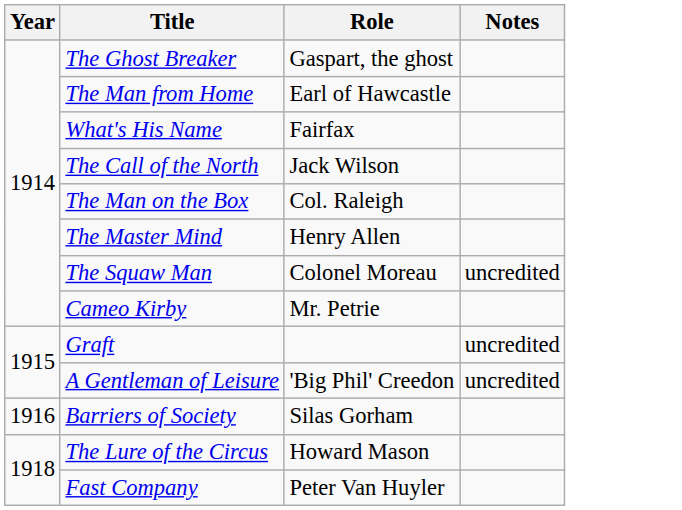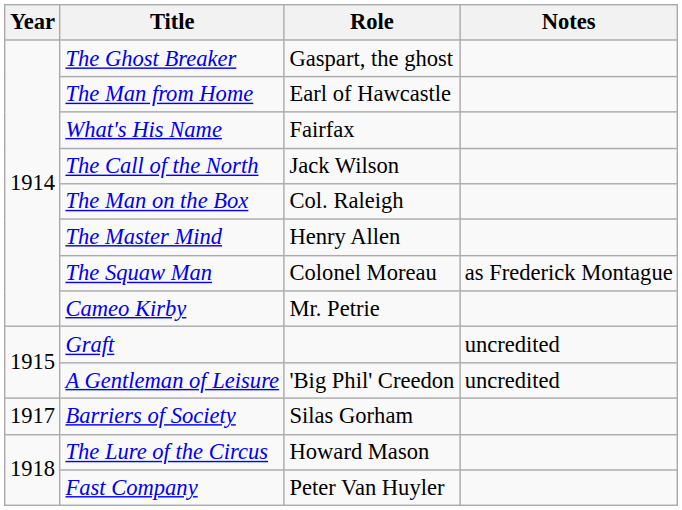The Squaw Man | Notes: uncredited -> as Frederick Montague
Barriers of Society | Year: 1916 -> 1917
